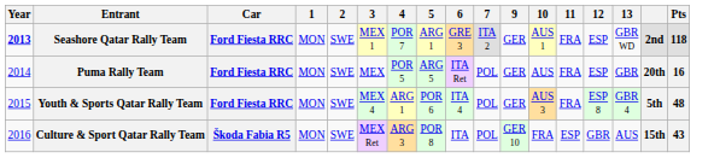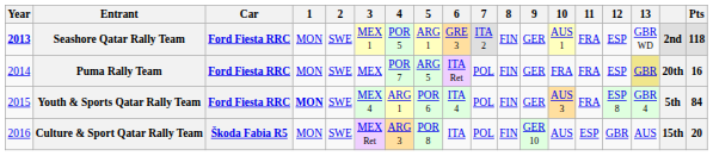+ column: 8 | FIN | FIN | FIN | FIN
Seashore Qatar Rally Team | 4: POR 7 -> POR 5
Puma Rally Team | 4: POR 5 -> POR 7
Puma Rally Team | 10: AUS -> FRA
Puma Rally Team | 13: no background -> khaki background
Youth & Sports Qatar Rally Team | 1: normal -> bold
Youth & Sports Qatar Rally Team | Pts: 48 -> 84
Culture & Sport Qatar Rally Team | 10: FRA -> AUS
Culture & Sport Qatar Rally Team | Pts: 43 -> 20
